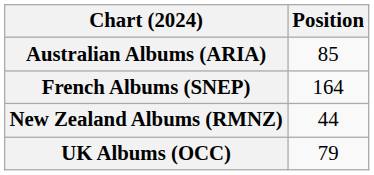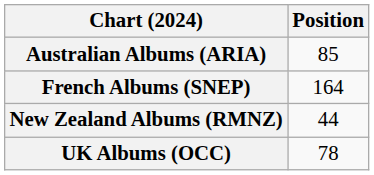UK Albums (OCC) | Position: 79 -> 78
